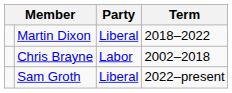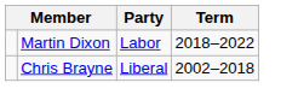Martin Dixon | Party: Liberal -> Labor
Chris Brayne | Party: Labor -> Liberal
- row: Sam Groth | Liberal | 2022–present
